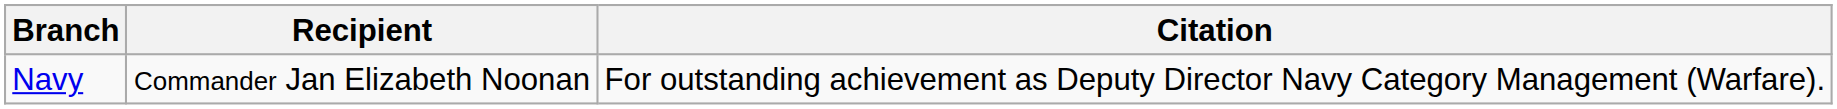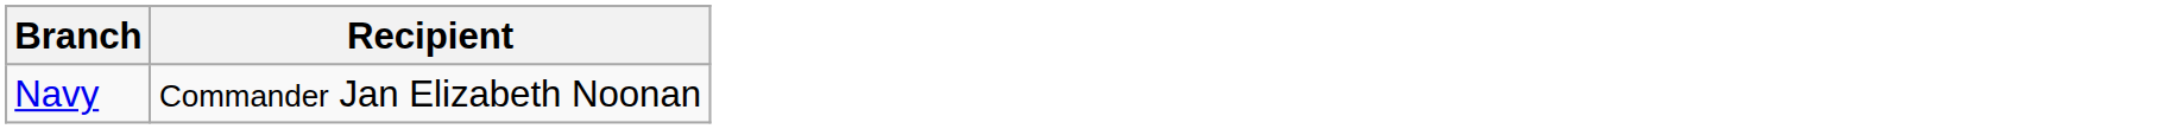- column: Citation | For outstanding achievement as Deputy Director Navy Category Management (Warfare).
